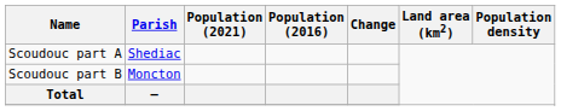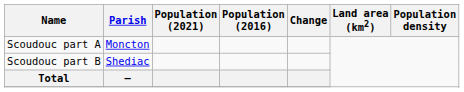Scoudouc part A | Parish: Shediac -> Moncton
Scoudouc part B | Parish: Moncton -> Shediac
